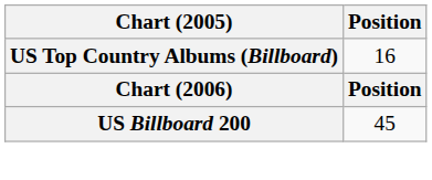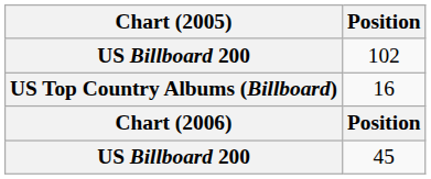+ row: US Billboard 200 | 102
